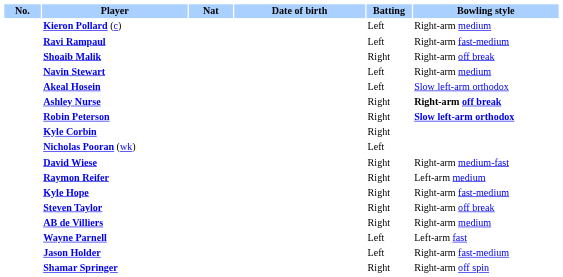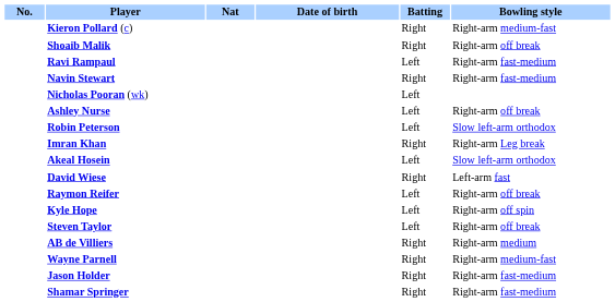Kieron Pollard (c) | Batting: Left -> Right
Kieron Pollard (c) | Bowling style: Right-arm medium -> Right-arm medium-fast
rows swapped: Shoaib Malik <-> Ravi Rampaul
Navin Stewart | Batting: Left -> Right
Navin Stewart | Bowling style: Right-arm medium -> Right-arm fast-medium
rows swapped: Akeal Hosein <-> Nicholas Pooran (wk)
Ashley Nurse | Batting: Right -> Left
Ashley Nurse | Bowling style: bold -> normal
Robin Peterson | Batting: Right -> Left
Robin Peterson | Bowling style: bold -> normal
+ row: Imran Khan | Right | Right-arm Leg break
- row: Kyle Corbin | Right
David Wiese | Bowling style: Right-arm medium-fast -> Left-arm fast
Raymon Reifer | Batting: Right -> Left
Raymon Reifer | Bowling style: Left-arm medium -> Right-arm off break
Kyle Hope | Batting: Right -> Left
Kyle Hope | Bowling style: Right-arm fast-medium -> Right-arm off spin
Steven Taylor | Batting: Right -> Left
Wayne Parnell | Batting: Left -> Right
Wayne Parnell | Bowling style: Left-arm fast -> Right-arm medium-fast
Jason Holder | Batting: Left -> Right
Shamar Springer | Bowling style: Right-arm off spin -> Right-arm fast-medium
